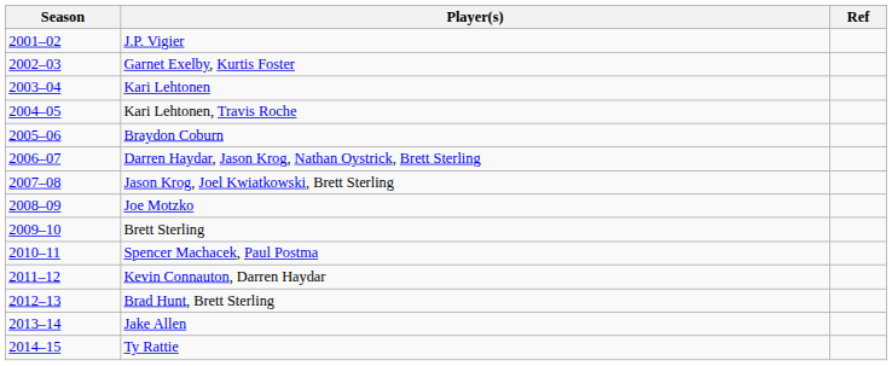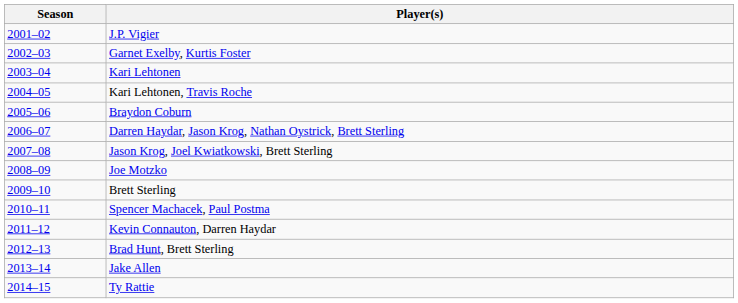- column: Ref
